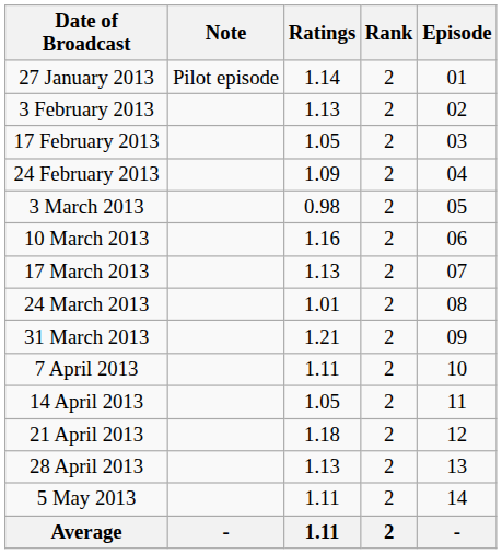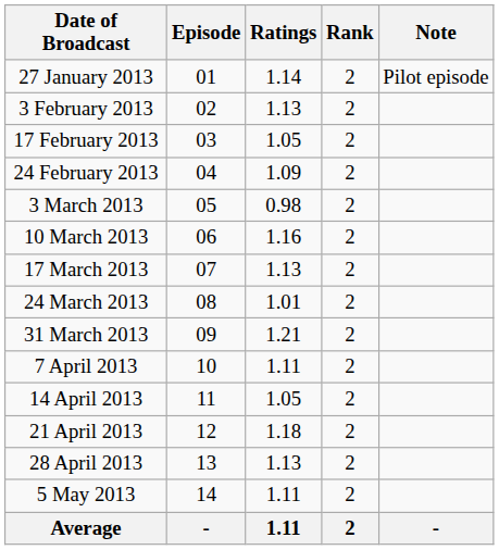columns swapped: Episode <-> Note
